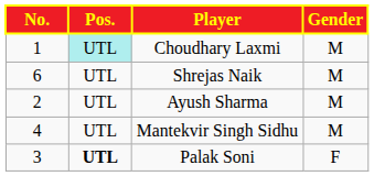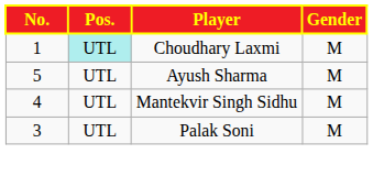- row: 6 | UTL | Shrejas Naik | M
Ayush Sharma | No.: 2 -> 5
Palak Soni | Pos.: bold -> normal
Palak Soni | Gender: F -> M
